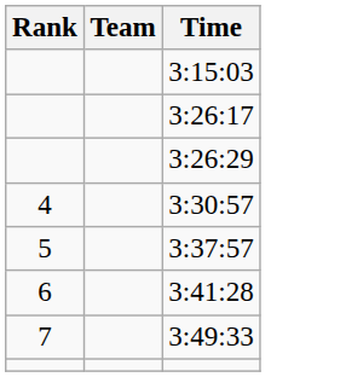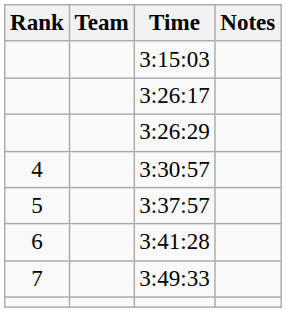+ column: Notes
